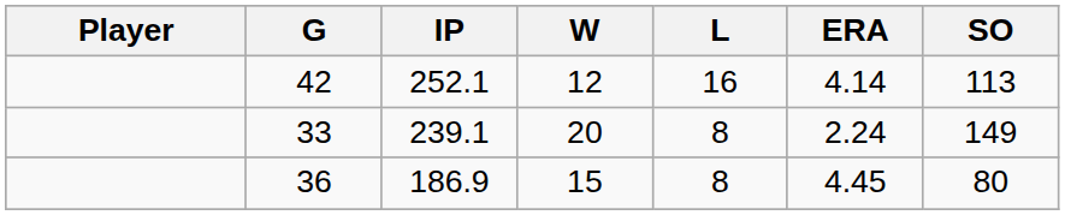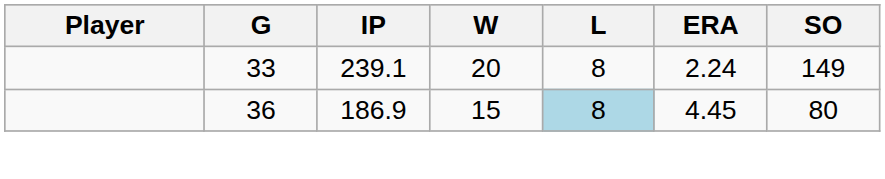- row: 42 | 252.1 | 12 | 16 | 4.14 | 113
36 | L: no background -> lightblue background
